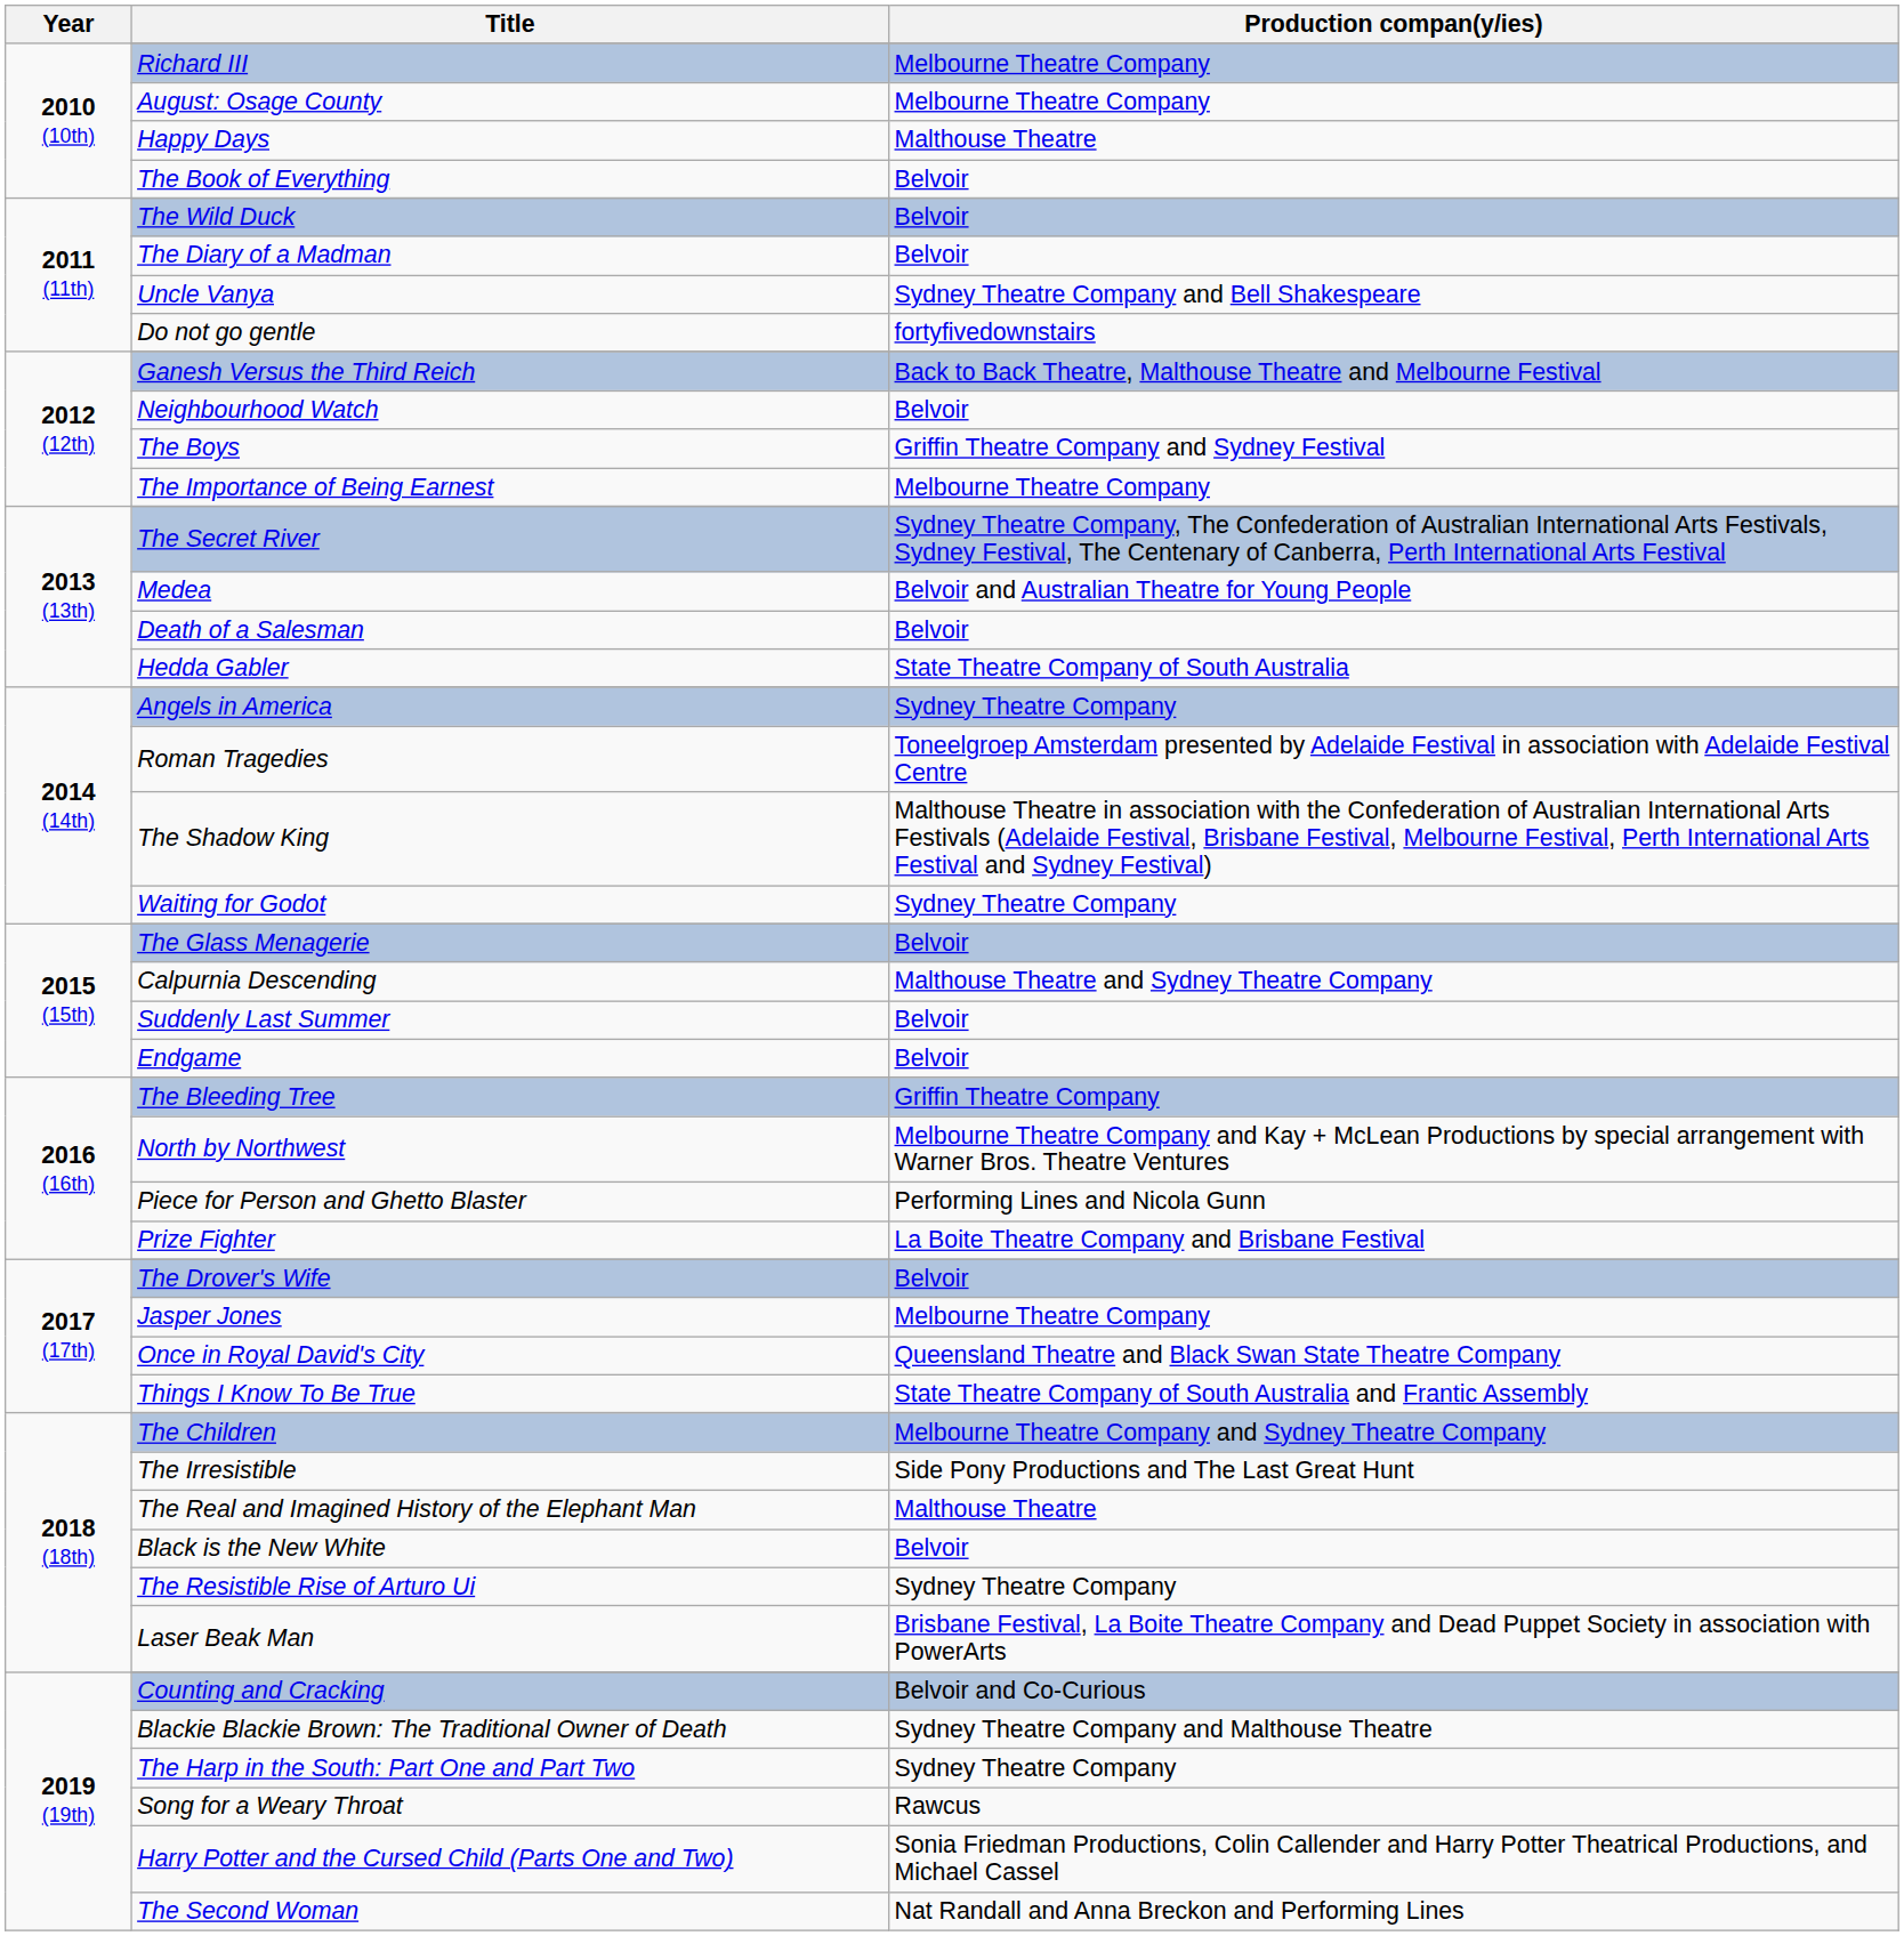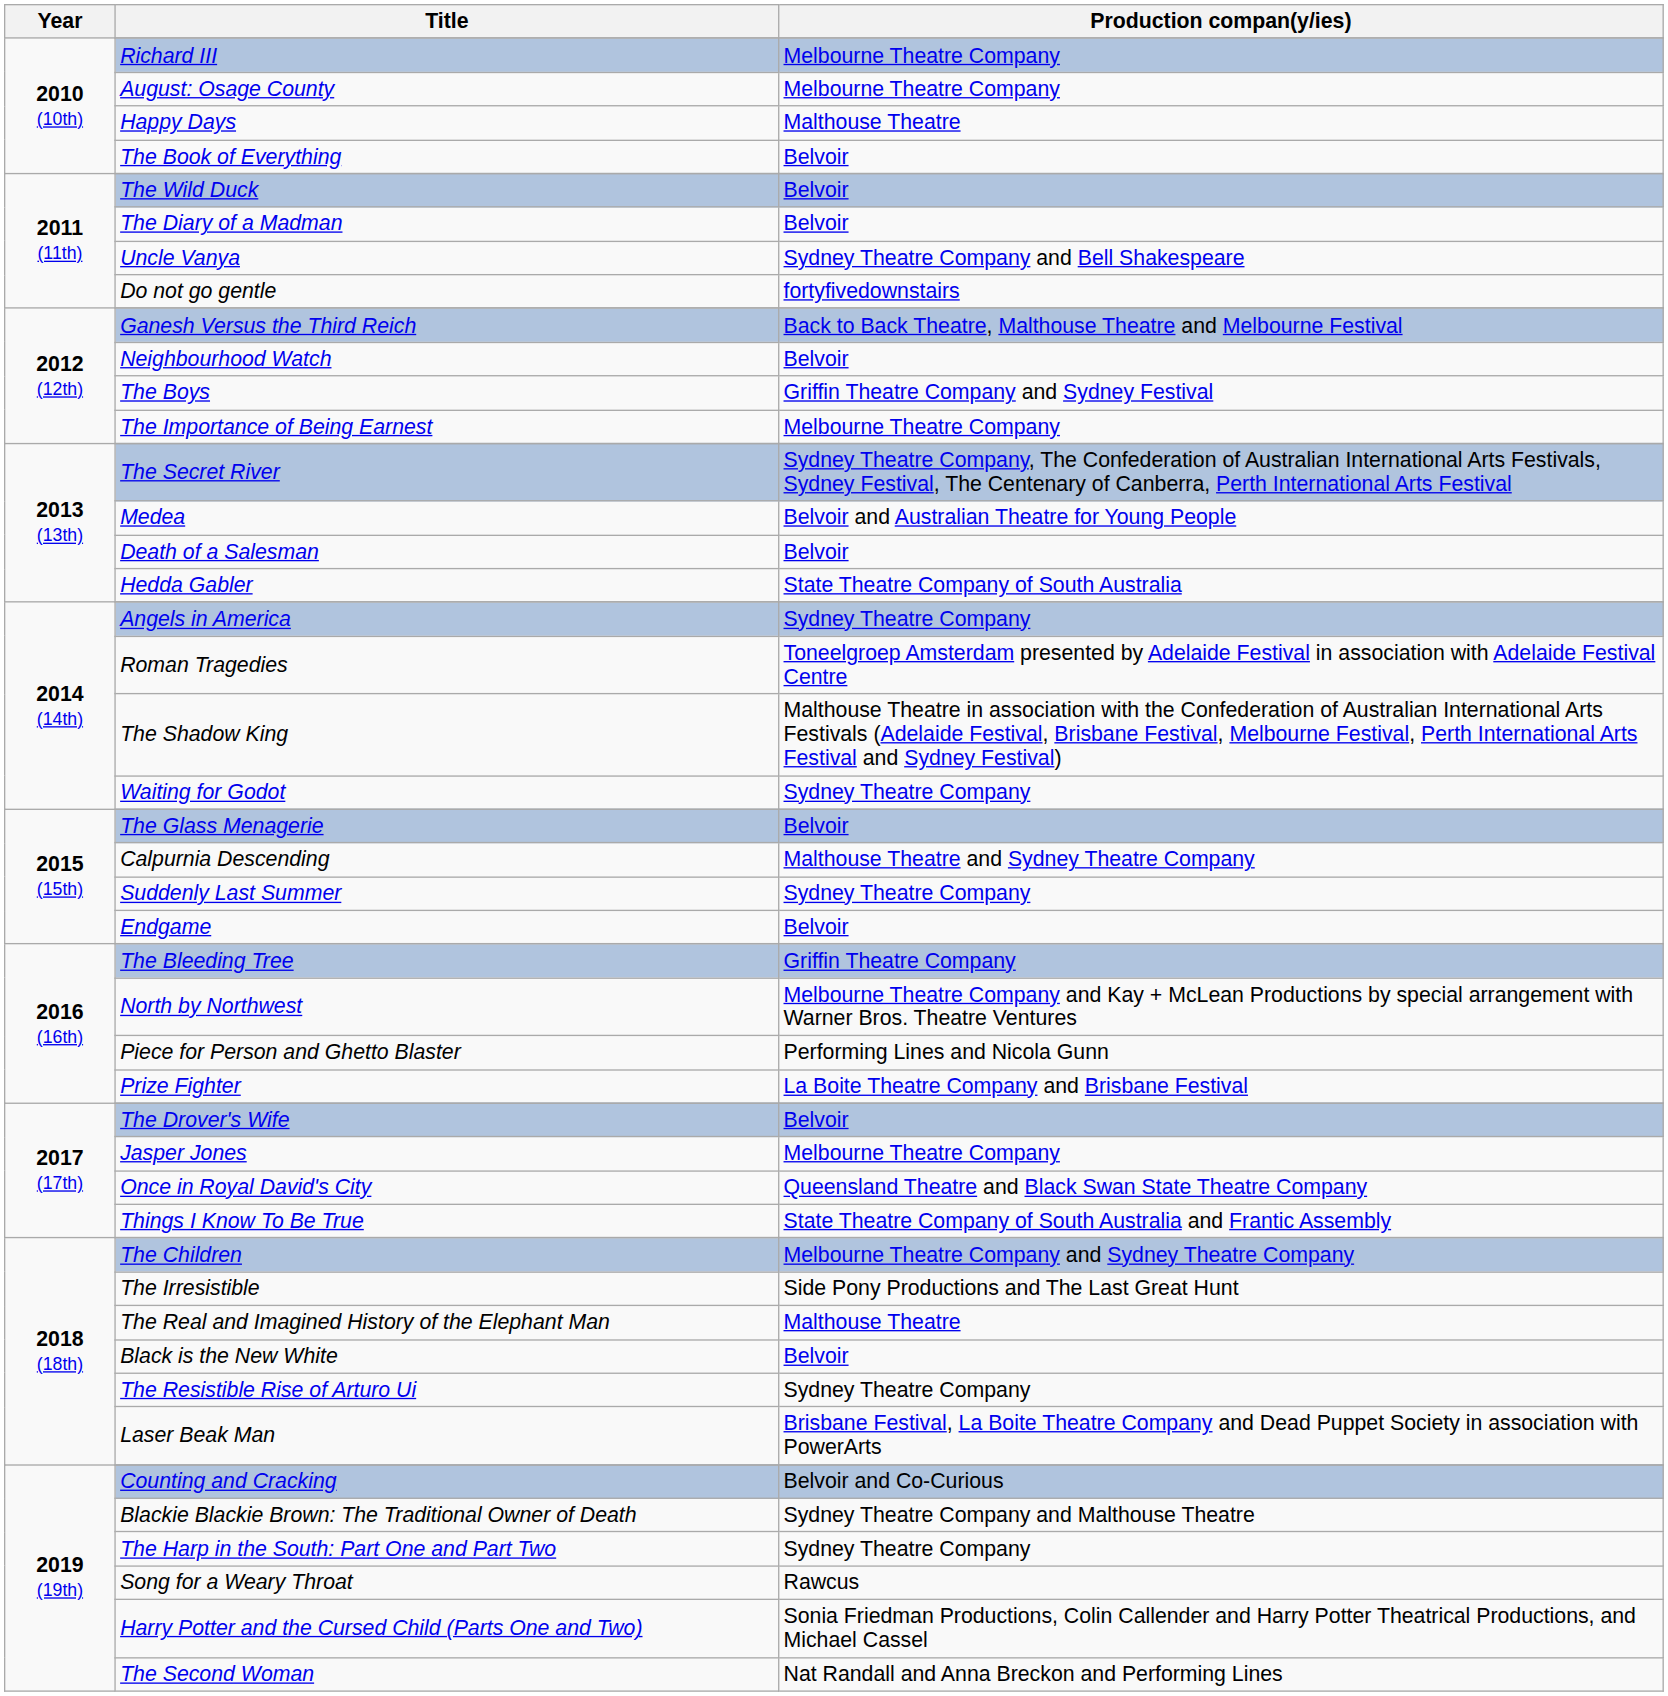Suddenly Last Summer | Production compan(y/ies): Belvoir -> Sydney Theatre Company
